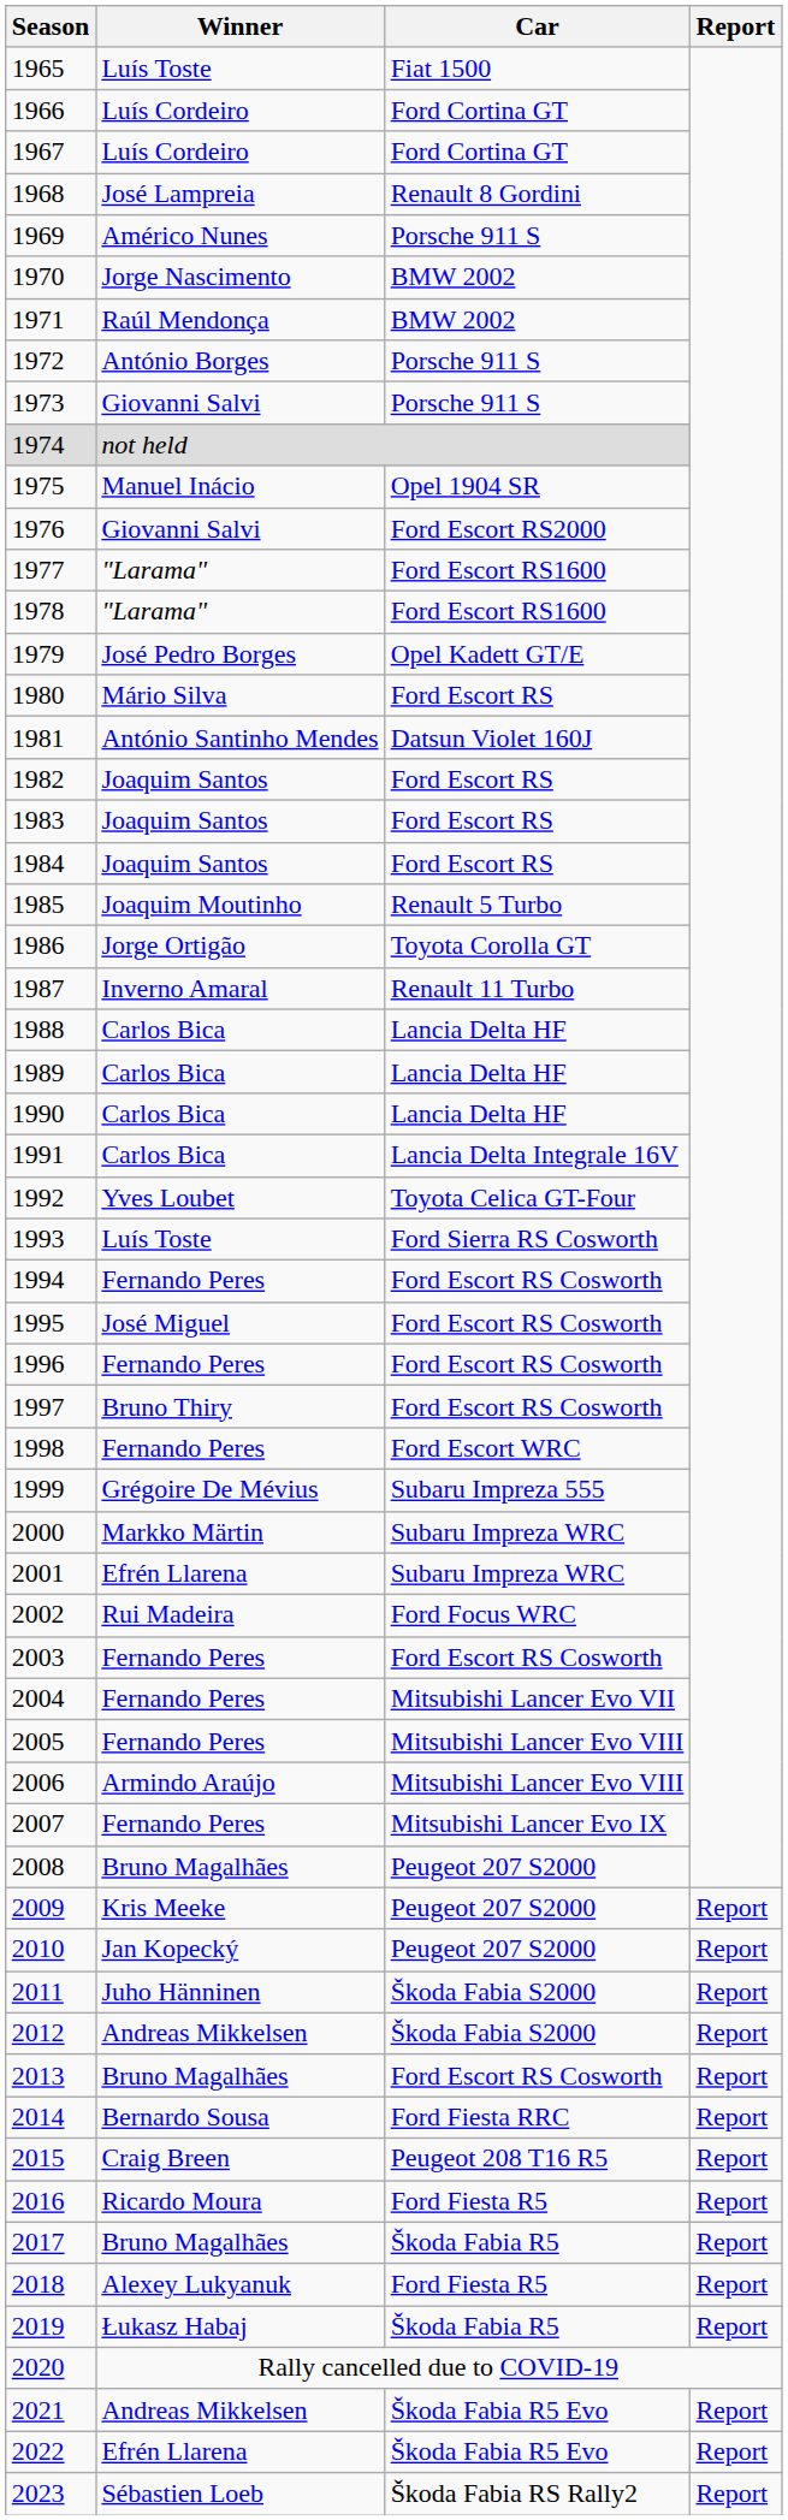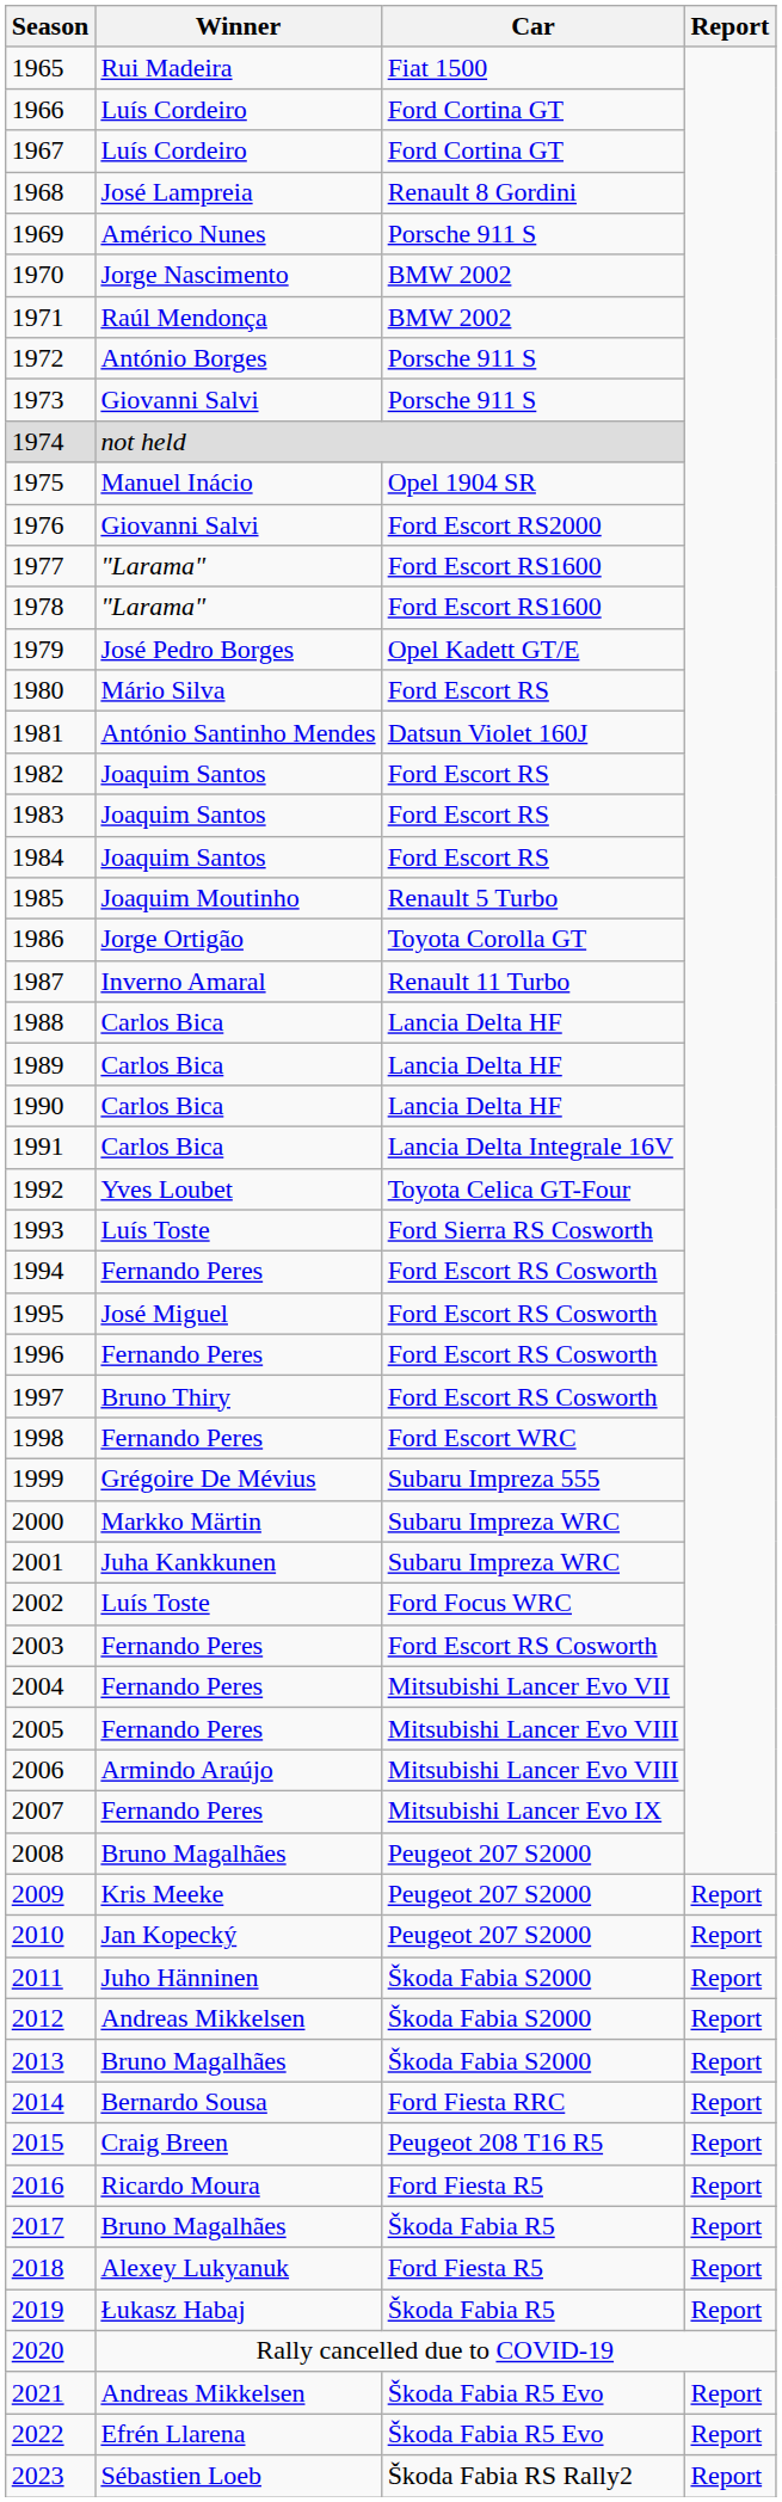1965 | Winner: Luís Toste -> Rui Madeira
2001 | Winner: Efrén Llarena -> Juha Kankkunen
2002 | Winner: Rui Madeira -> Luís Toste
2013 | Car: Ford Escort RS Cosworth -> Škoda Fabia S2000
